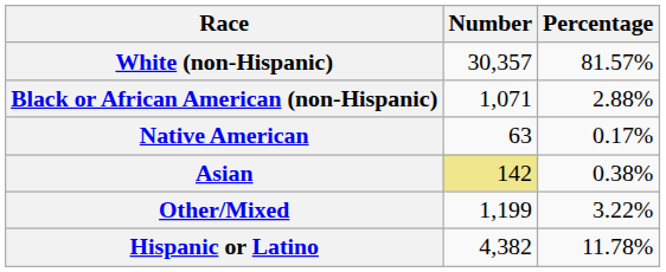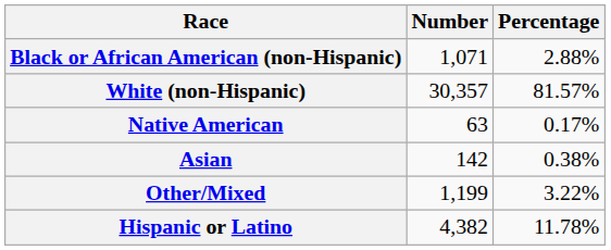rows swapped: White (non-Hispanic) <-> Black or African American (non-Hispanic)
Asian | Number: khaki background -> no background
